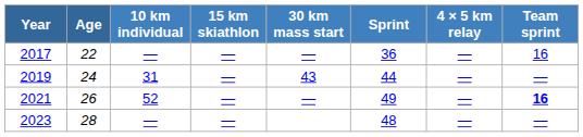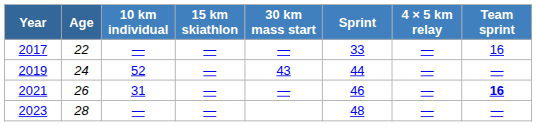2017 | Sprint: 36 -> 33
2019 | 10 km individual: 31 -> 52
2021 | 10 km individual: 52 -> 31
2021 | Sprint: 49 -> 46
